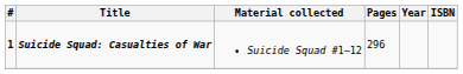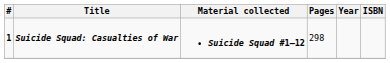Suicide Squad: Casualties of War | Material collected: normal -> bold
Suicide Squad: Casualties of War | Pages: 296 -> 298
